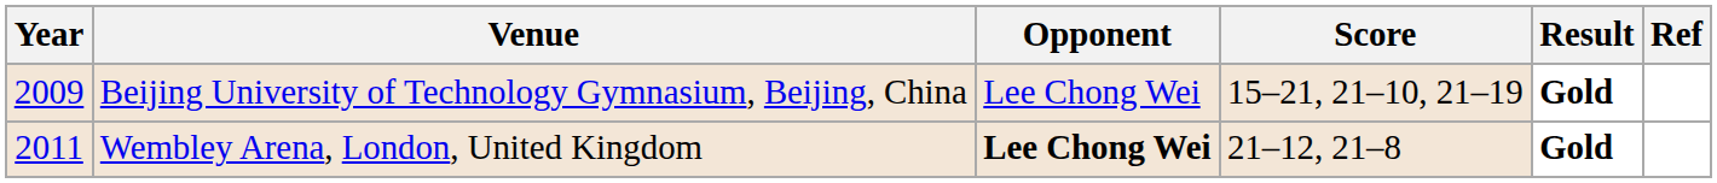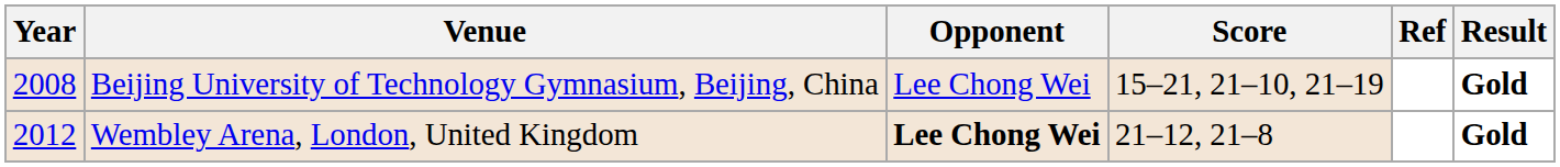columns swapped: Result <-> Ref
Beijing University of Technology Gymnasium, Beijing, China | Year: 2009 -> 2008
Wembley Arena, London, United Kingdom | Year: 2011 -> 2012
